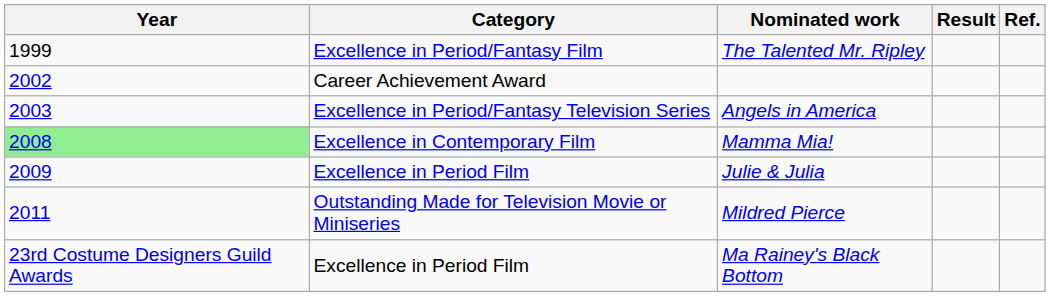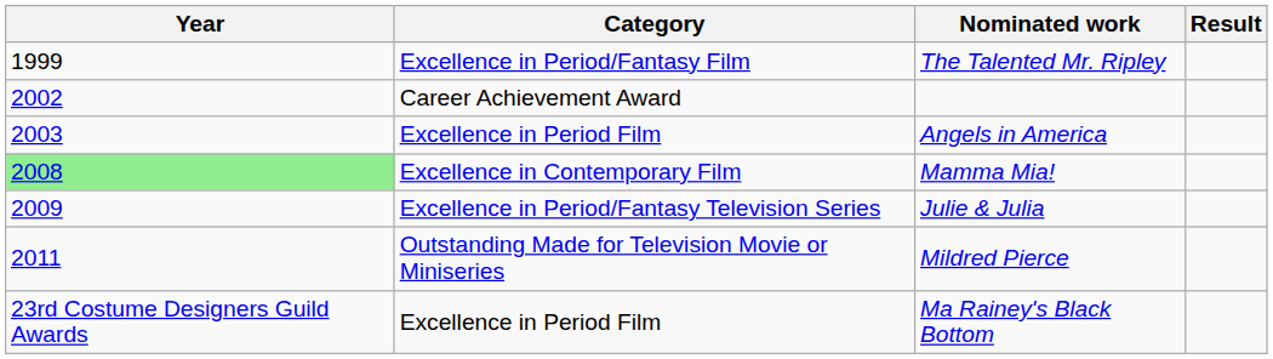- column: Ref.
Angels in America | Category: Excellence in Period/Fantasy Television Series -> Excellence in Period Film
Julie & Julia | Category: Excellence in Period Film -> Excellence in Period/Fantasy Television Series
